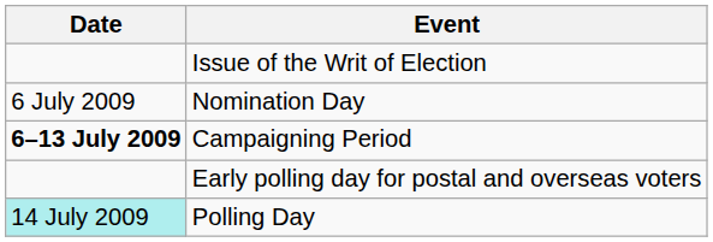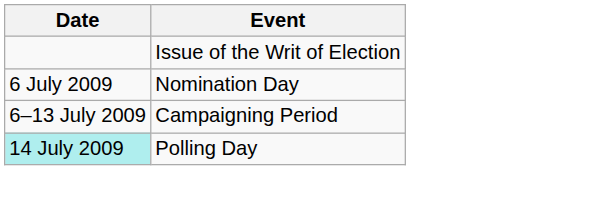Campaigning Period | Date: bold -> normal
- row: Early polling day for postal and overseas voters
